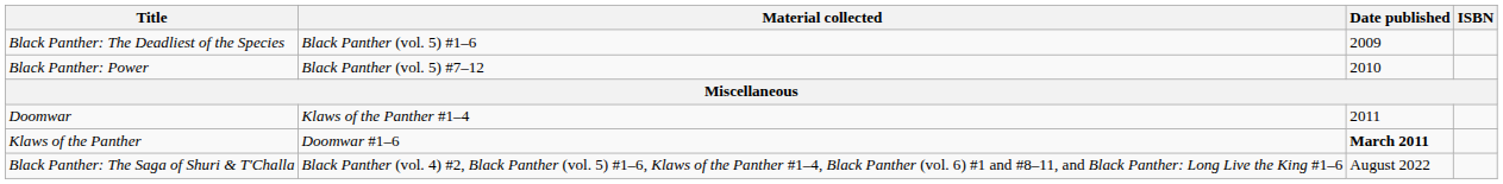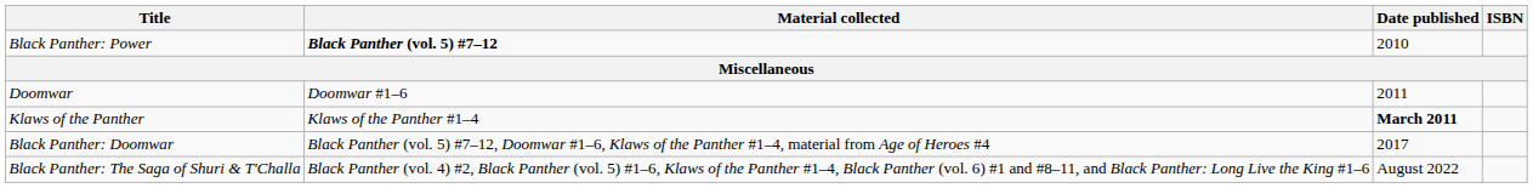- row: Black Panther: The Deadliest of the Species | Black Panther (vol. 5) #1–6 | 2009
Black Panther: Power | Material collected: normal -> bold
Doomwar | Material collected: Klaws of the Panther #1–4 -> Doomwar #1–6
Klaws of the Panther | Material collected: Doomwar #1–6 -> Klaws of the Panther #1–4
+ row: Black Panther: Doomwar | Black Panther (vol. 5) #7–12, Doomwar #1–6, Klaws of the Panther #1–4, material from Age of Heroes #4 | 2017
